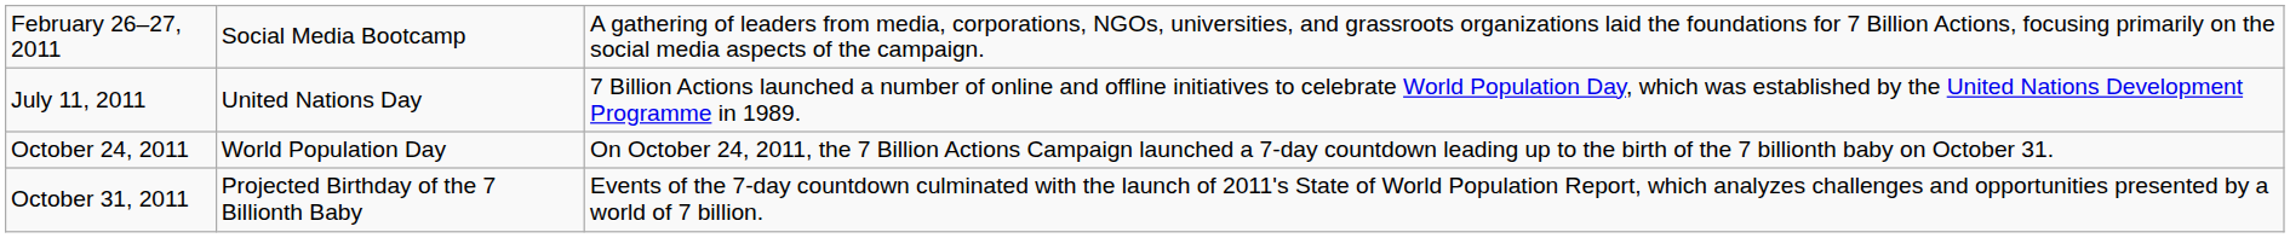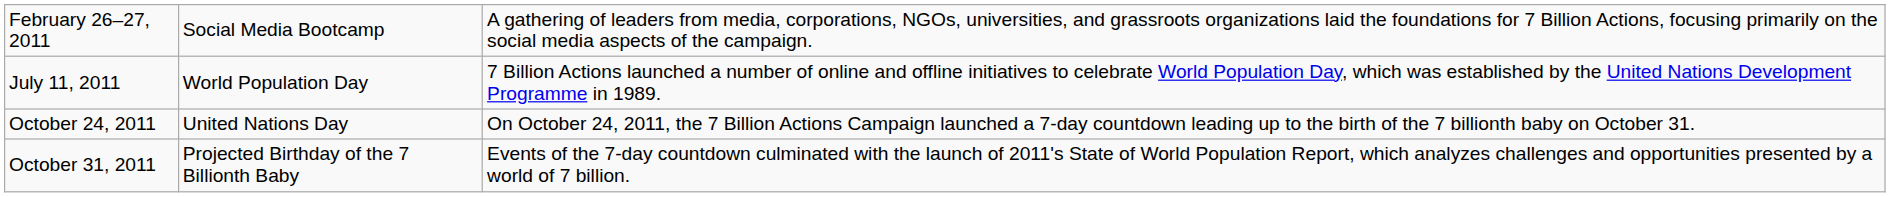July 11, 2011 | column 2: United Nations Day -> World Population Day
October 24, 2011 | column 2: World Population Day -> United Nations Day
